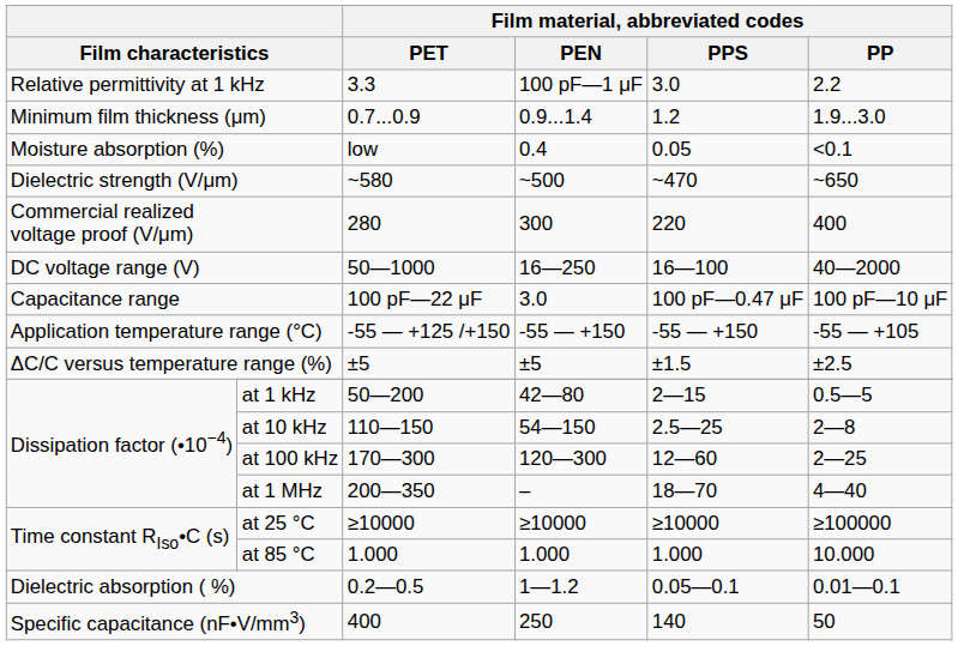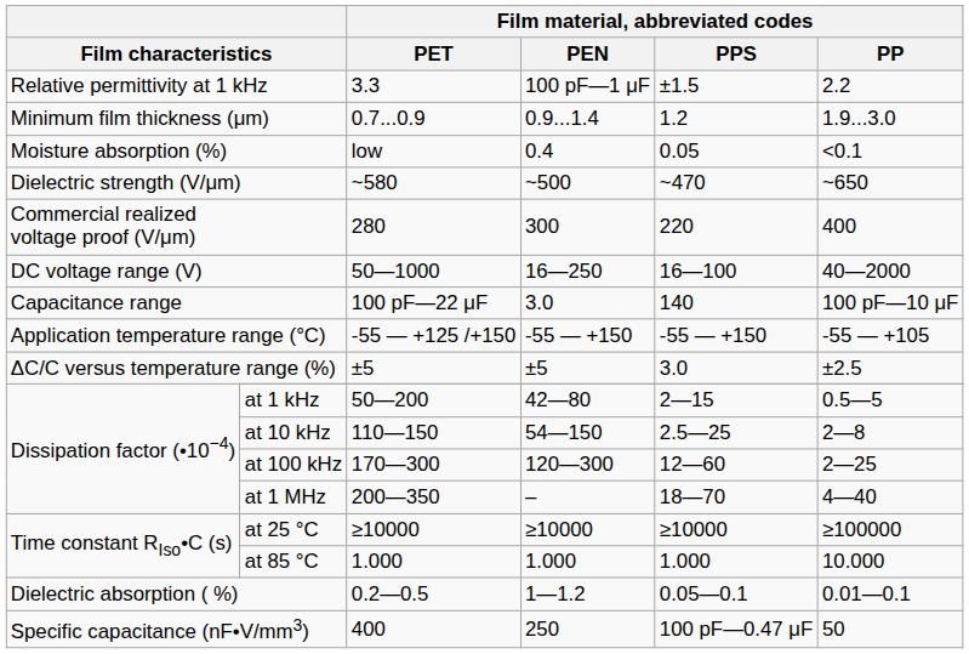Relative permittivity at 1 kHz | Film material, abbreviated codes / PPS: 3.0 -> ±1.5
Capacitance range | Film material, abbreviated codes / PPS: 100 pF—0.47 μF -> 140
ΔC/C versus temperature range (%) | Film material, abbreviated codes / PPS: ±1.5 -> 3.0
Specific capacitance (nF•V/mm3) | Film material, abbreviated codes / PPS: 140 -> 100 pF—0.47 μF
